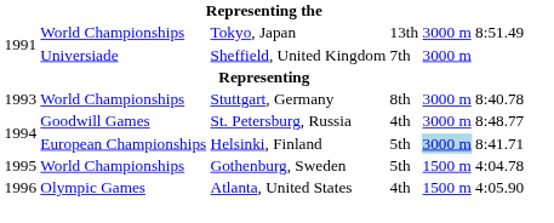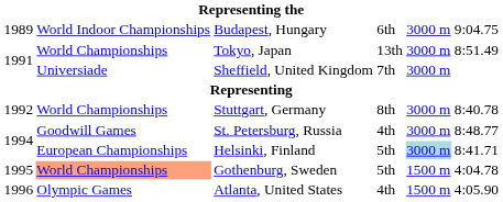+ row: 1989 | World Indoor Championships | Budapest, Hungary | 6th | 3000 m | 9:04.75
Stuttgart, Germany | column 1: 1993 -> 1992
Gothenburg, Sweden | column 2: no background -> lightsalmon background
